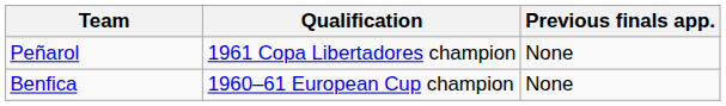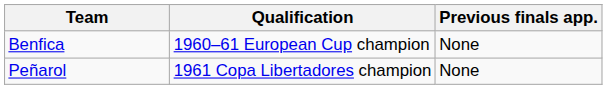rows swapped: Peñarol <-> Benfica
